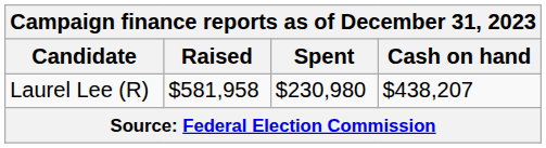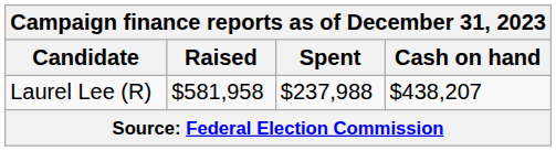Laurel Lee (R) | Spent: $230,980 -> $237,988
